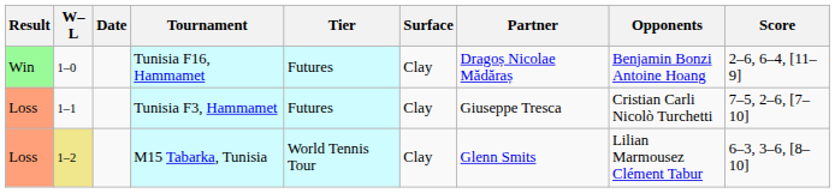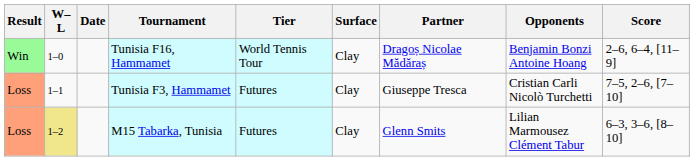Tunisia F16, Hammamet | Tier: Futures -> World Tennis Tour
M15 Tabarka, Tunisia | Tier: World Tennis Tour -> Futures
